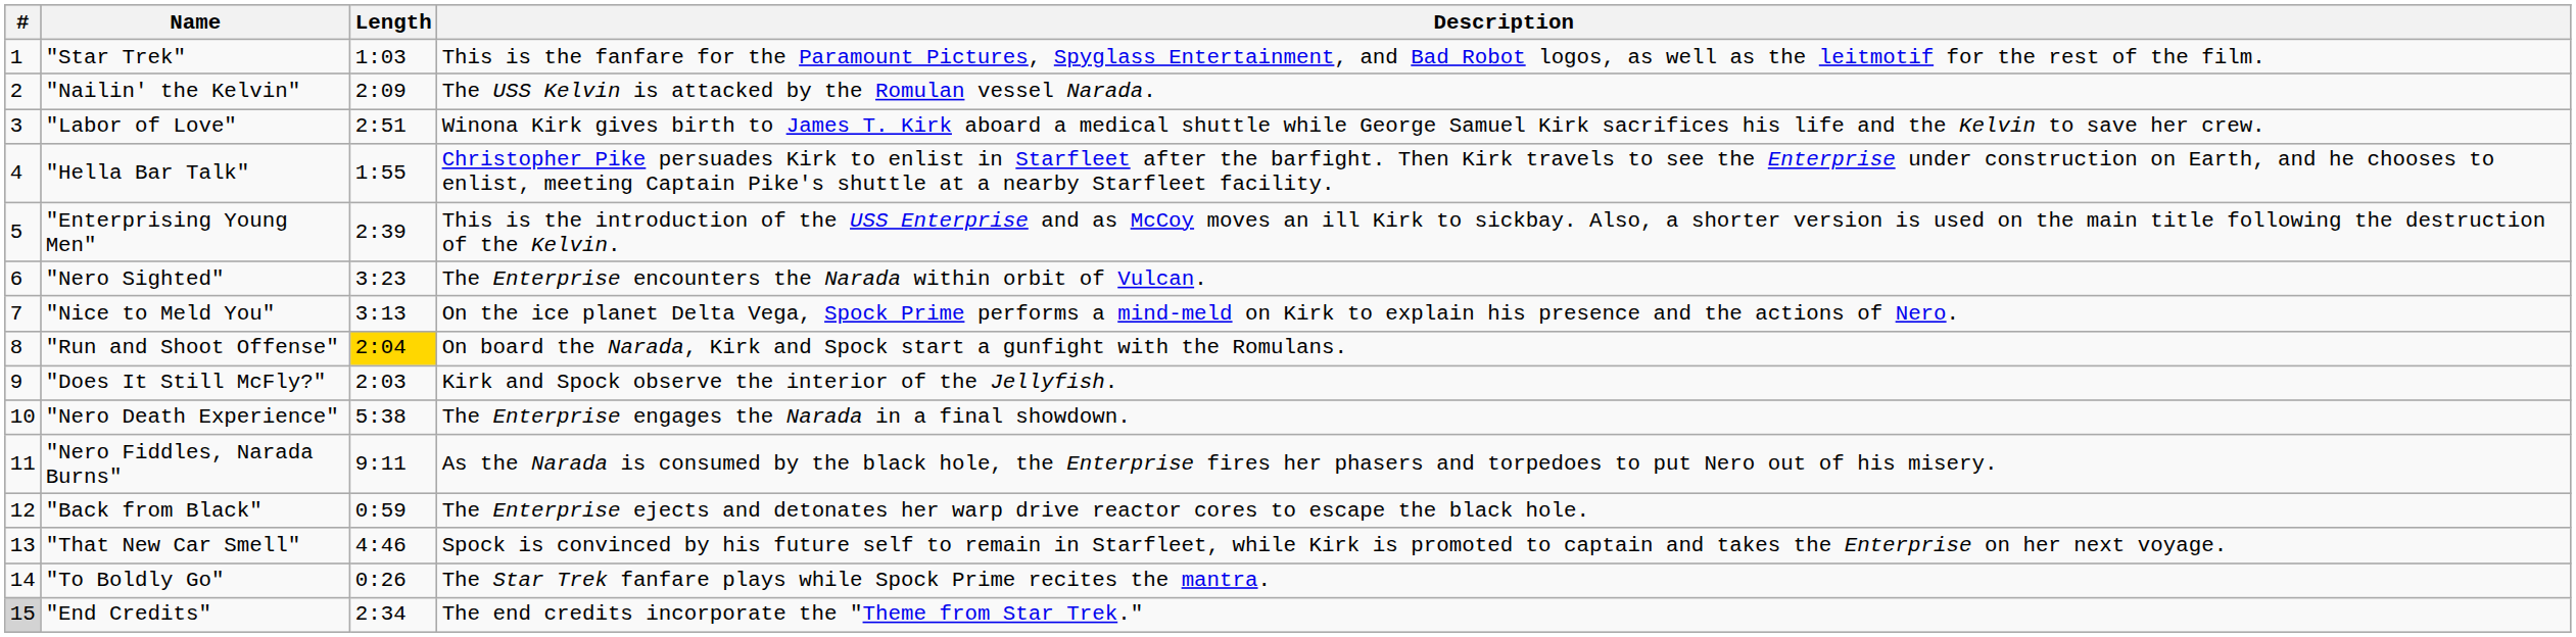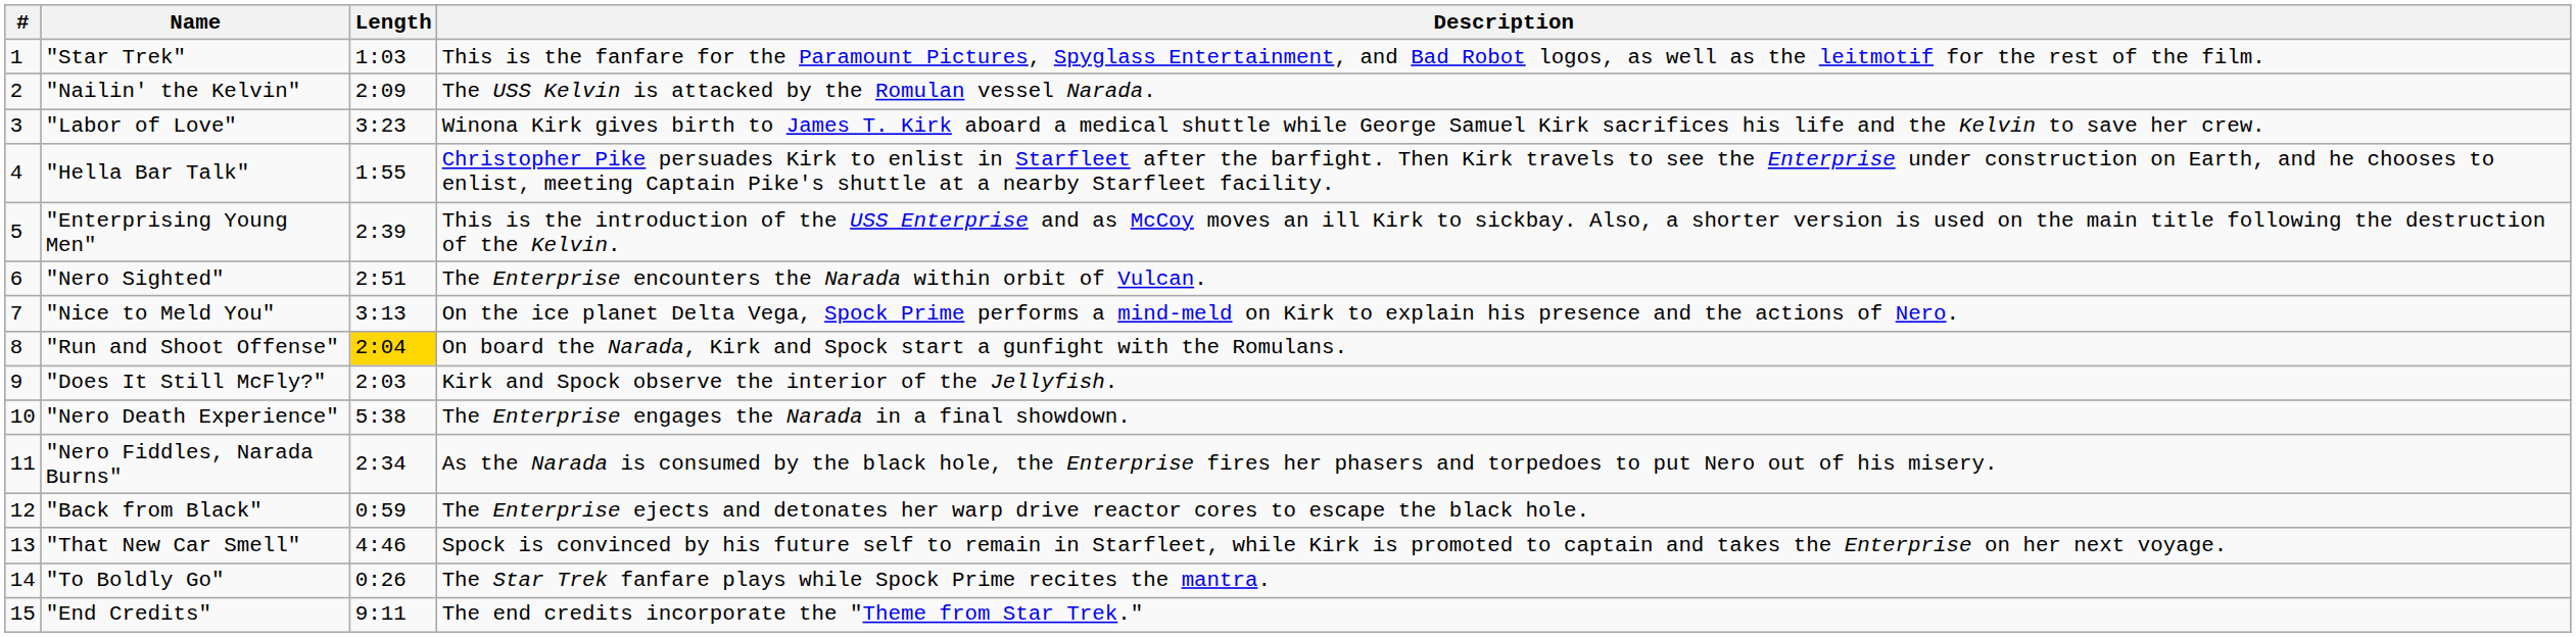"Labor of Love" | Length: 2:51 -> 3:23
"Nero Sighted" | Length: 3:23 -> 2:51
"Nero Fiddles, Narada Burns" | Length: 9:11 -> 2:34
"End Credits" | #: lightgrey background -> no background
"End Credits" | Length: 2:34 -> 9:11
